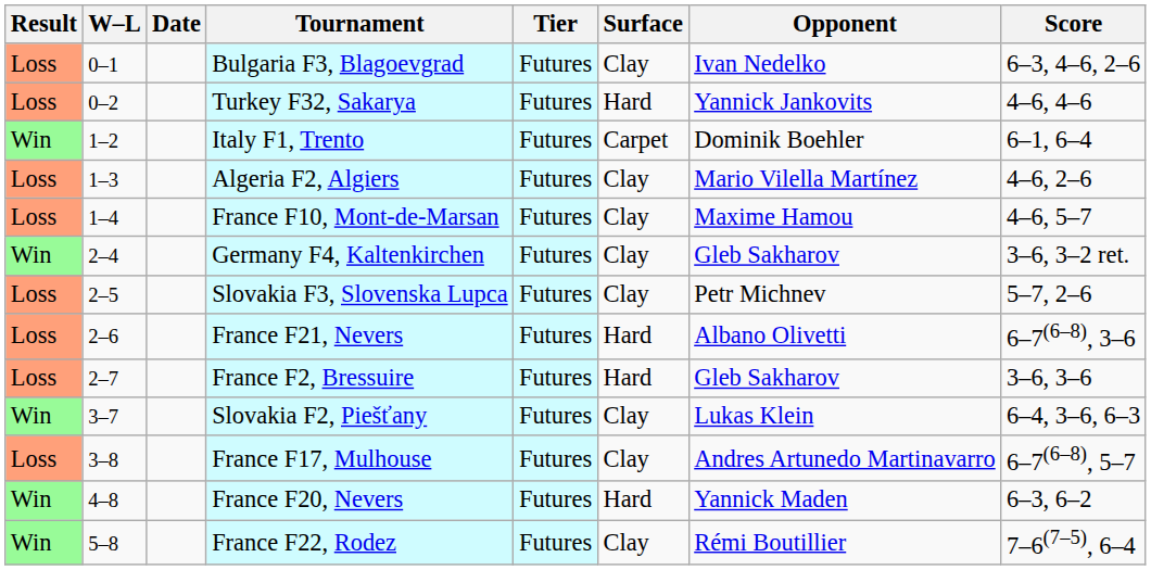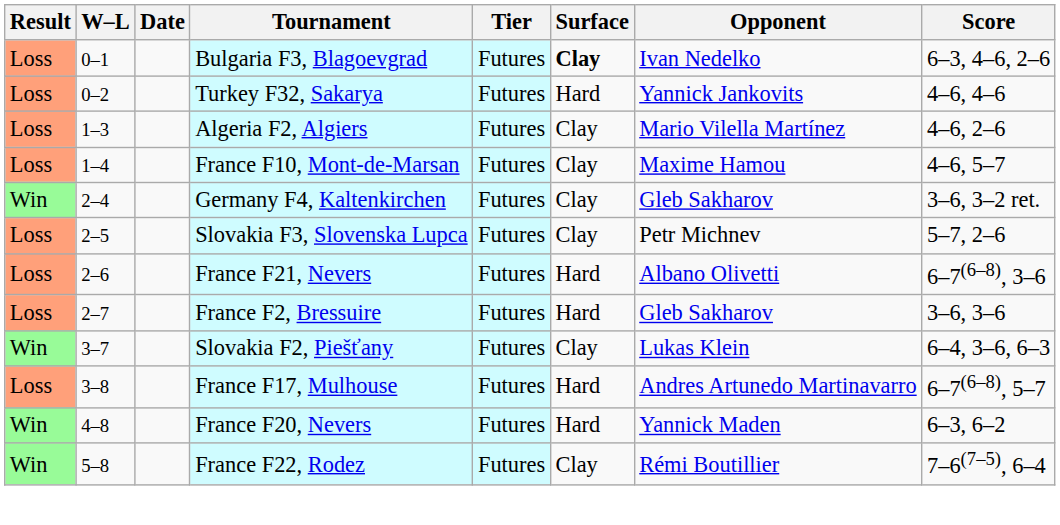Bulgaria F3, Blagoevgrad | Surface: normal -> bold
- row: Win | 1–2 | Italy F1, Trento | Futures | Carpet | Dominik Boehler | 6–1, 6–4
France F17, Mulhouse | Surface: Clay -> Hard
